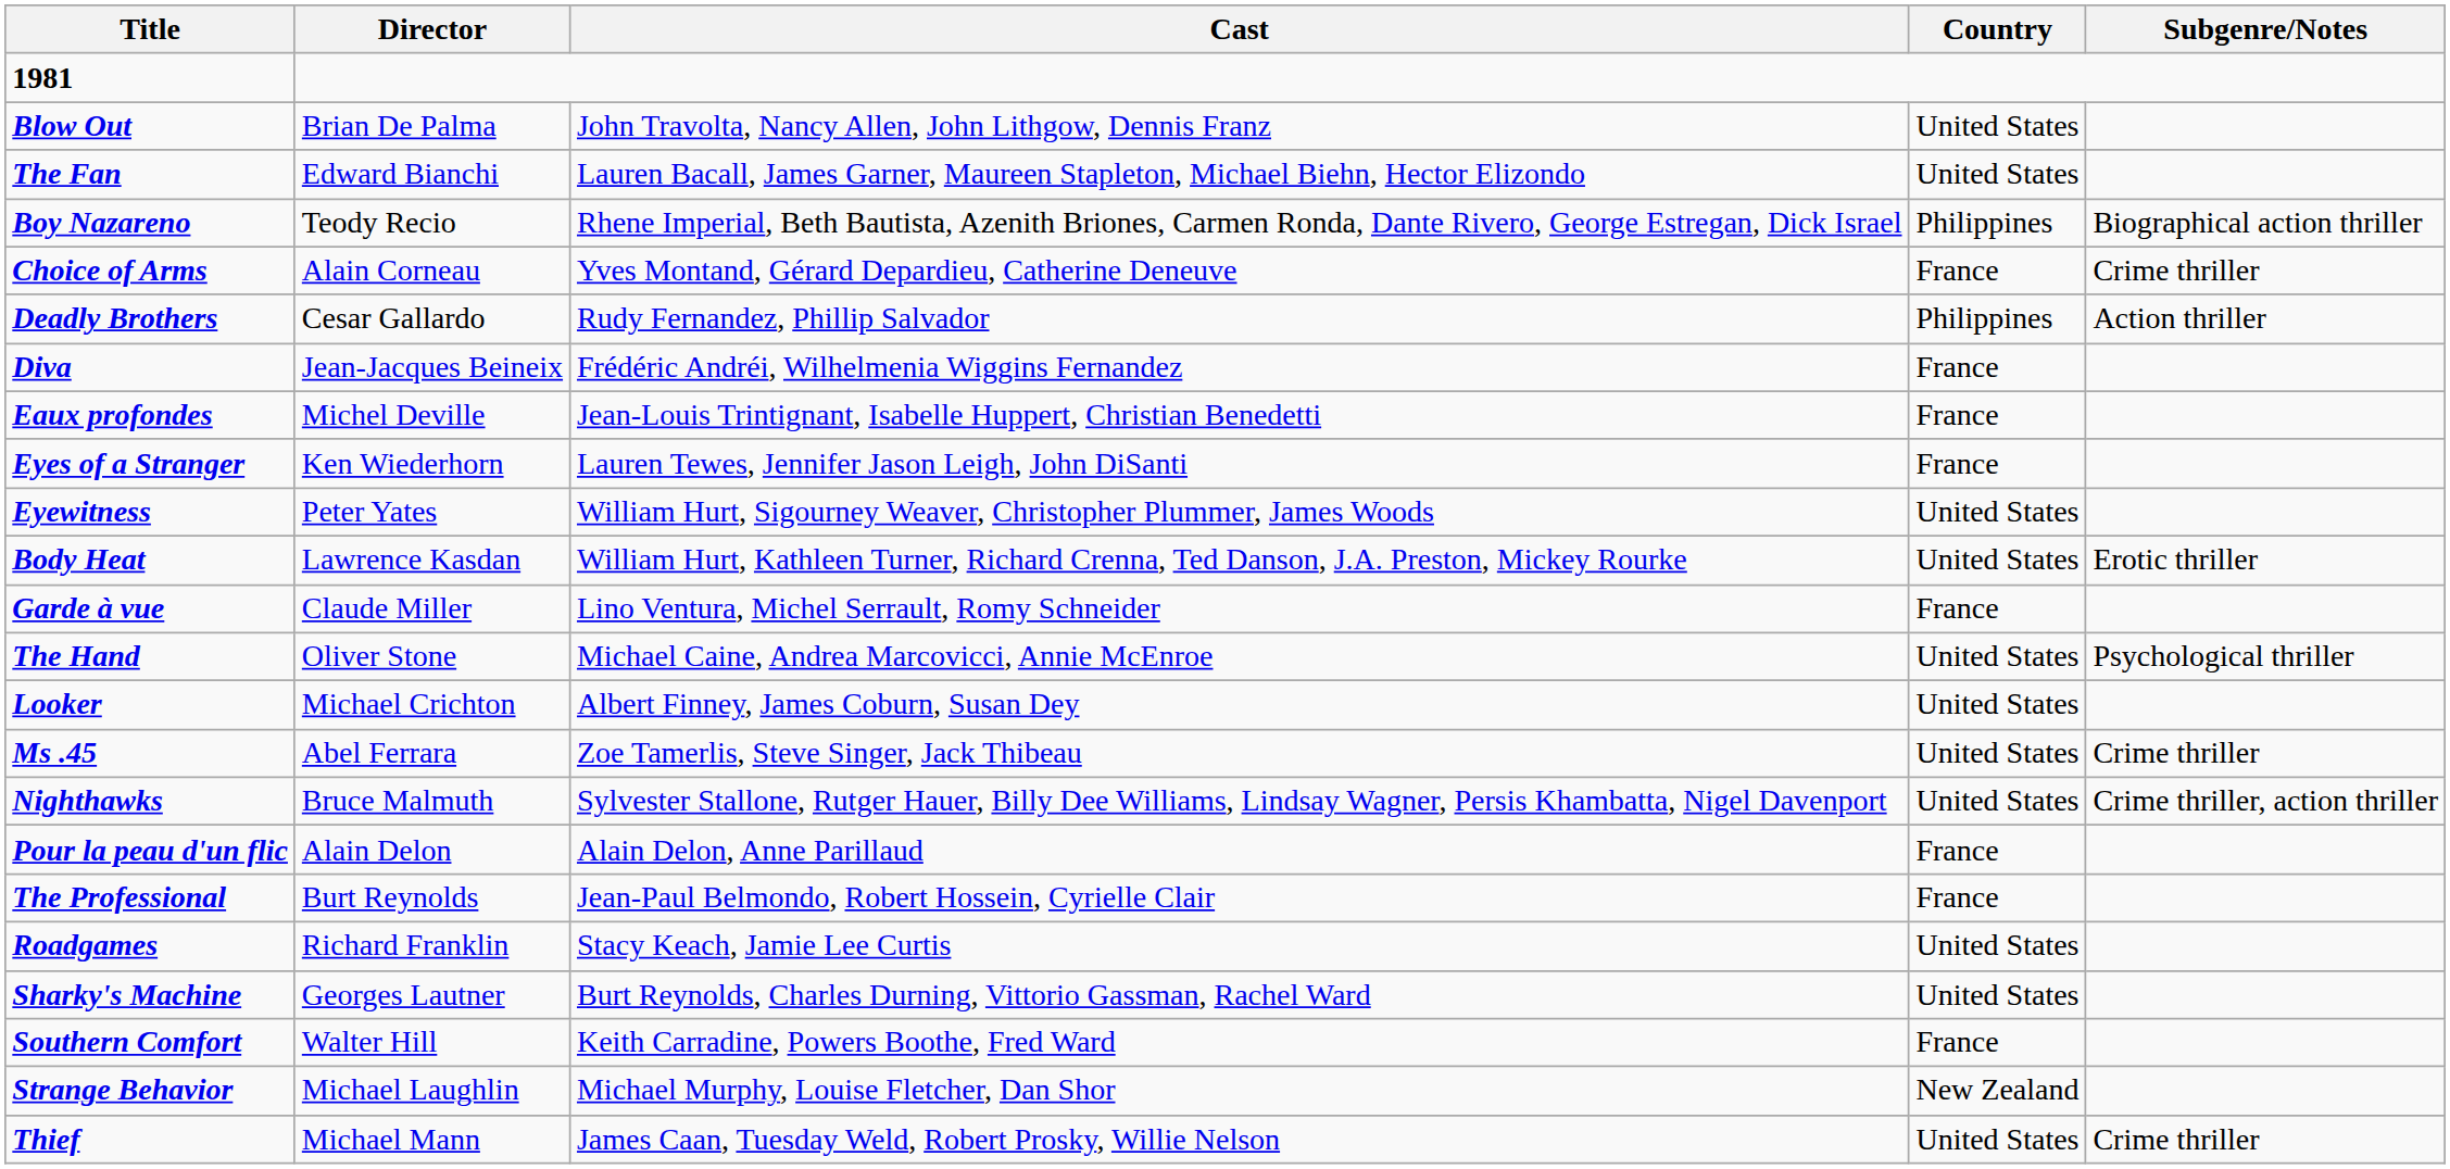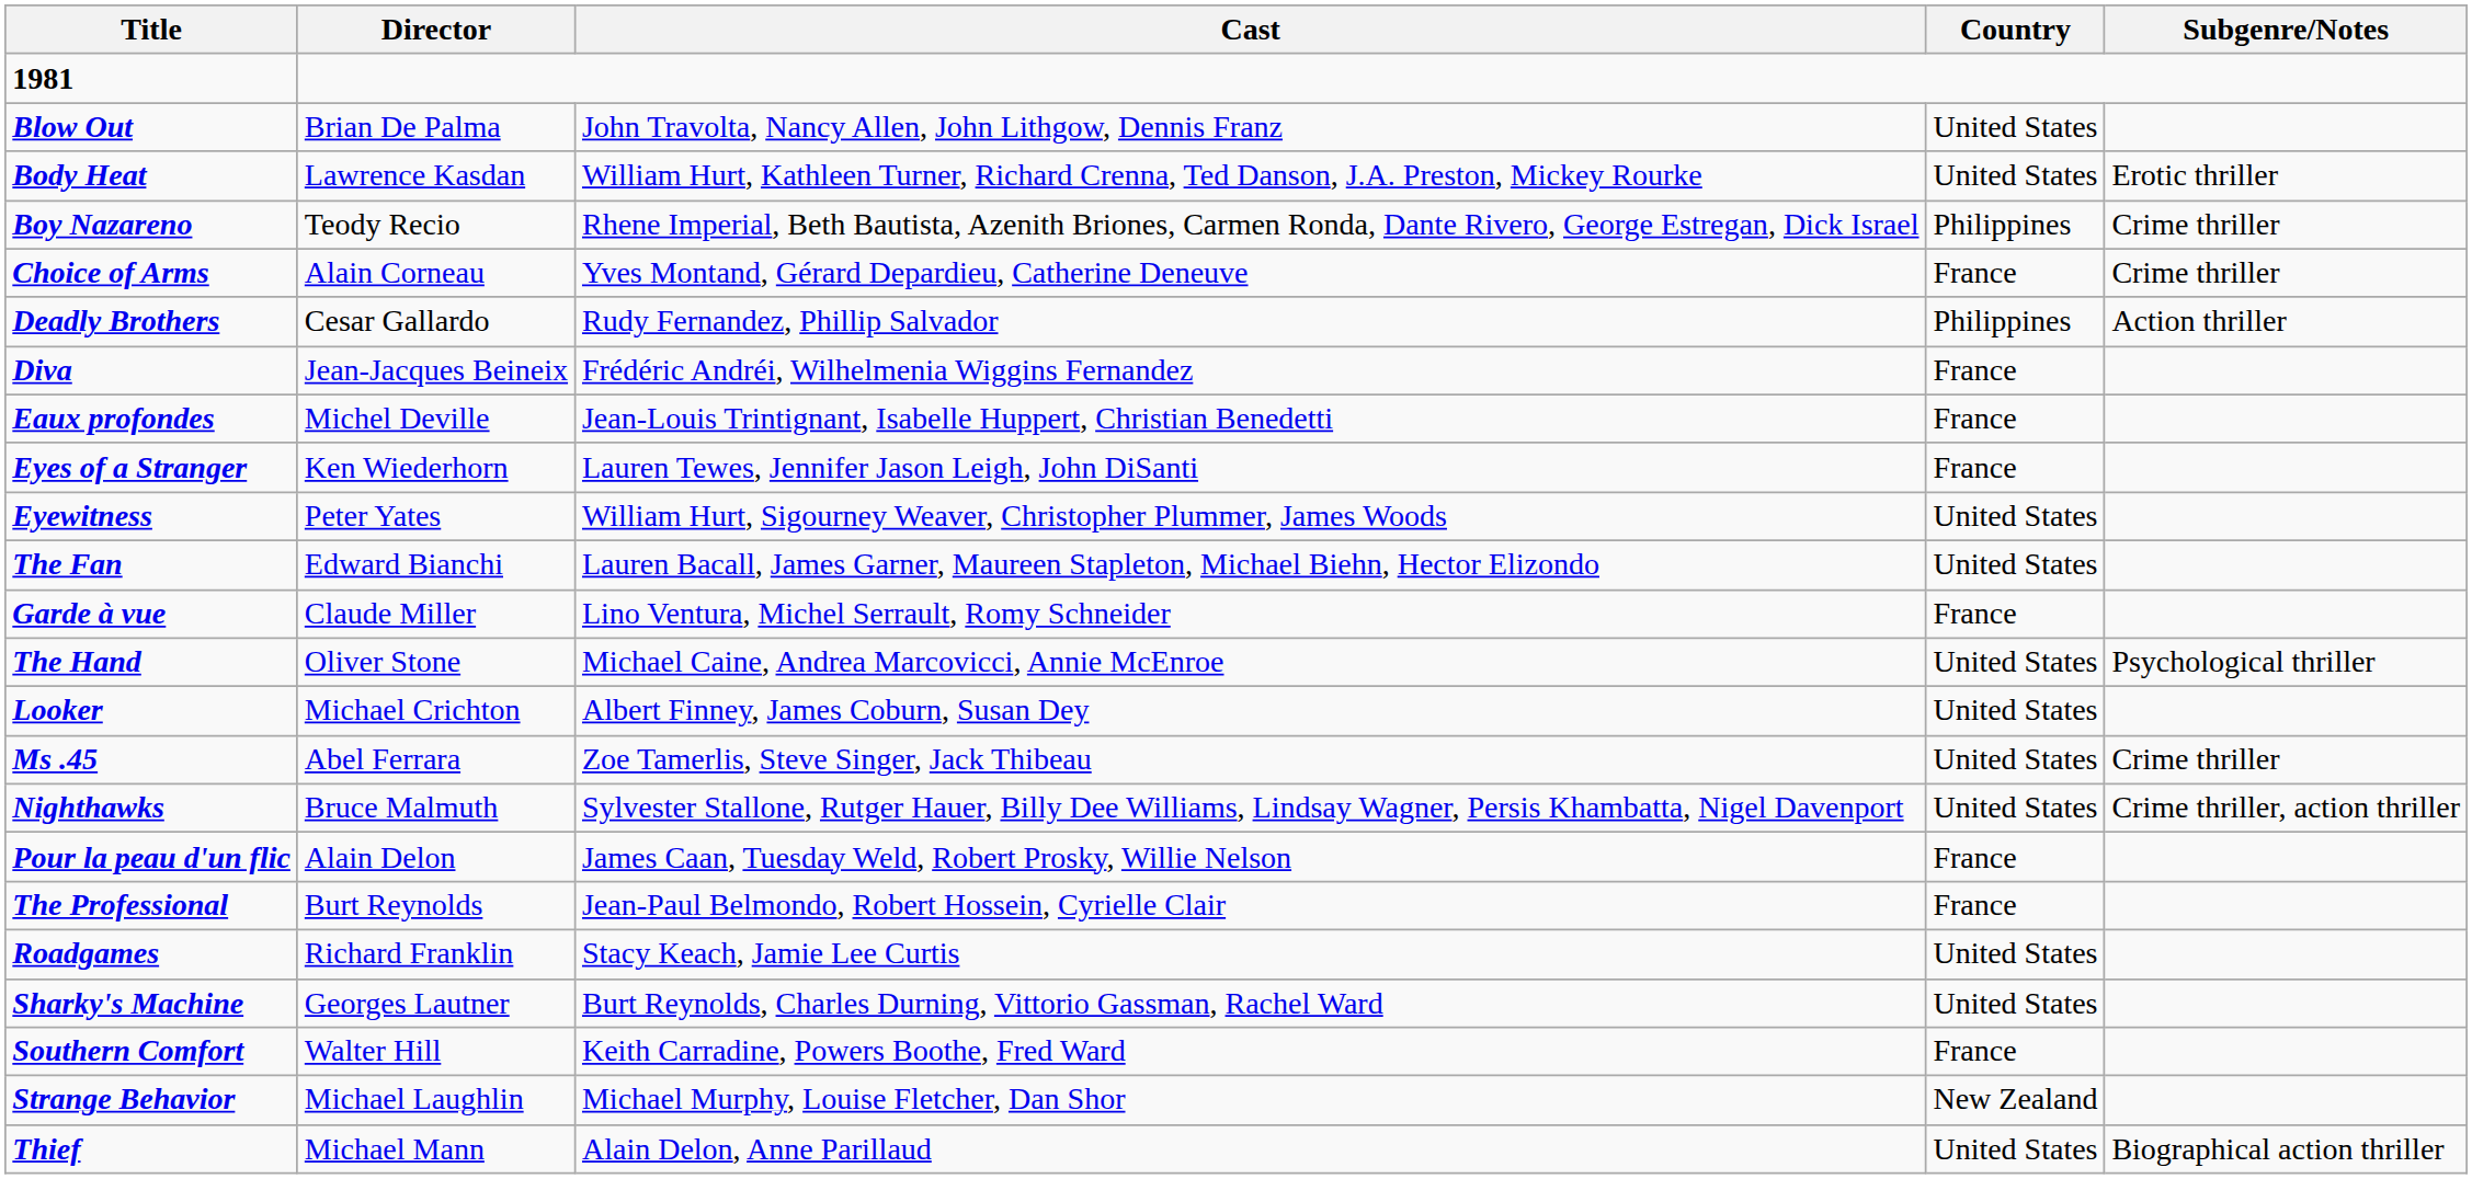rows swapped: Body Heat <-> The Fan
Boy Nazareno | Subgenre/Notes: Biographical action thriller -> Crime thriller
Pour la peau d'un flic | Cast: Alain Delon, Anne Parillaud -> James Caan, Tuesday Weld, Robert Prosky, Willie Nelson
Thief | Cast: James Caan, Tuesday Weld, Robert Prosky, Willie Nelson -> Alain Delon, Anne Parillaud
Thief | Subgenre/Notes: Crime thriller -> Biographical action thriller
